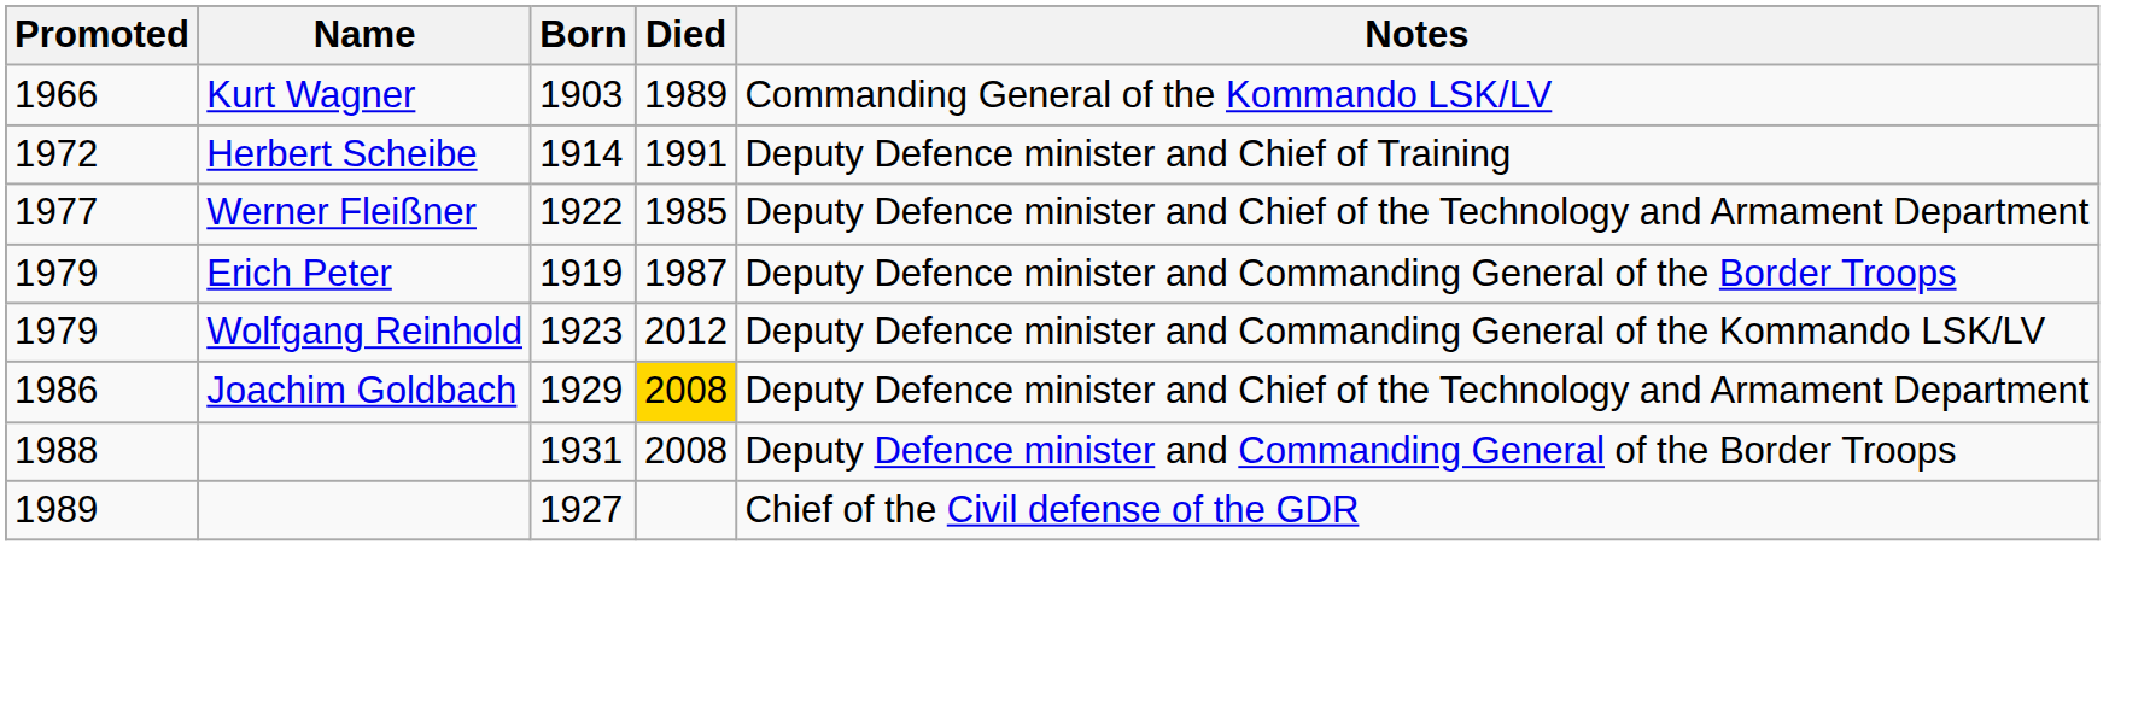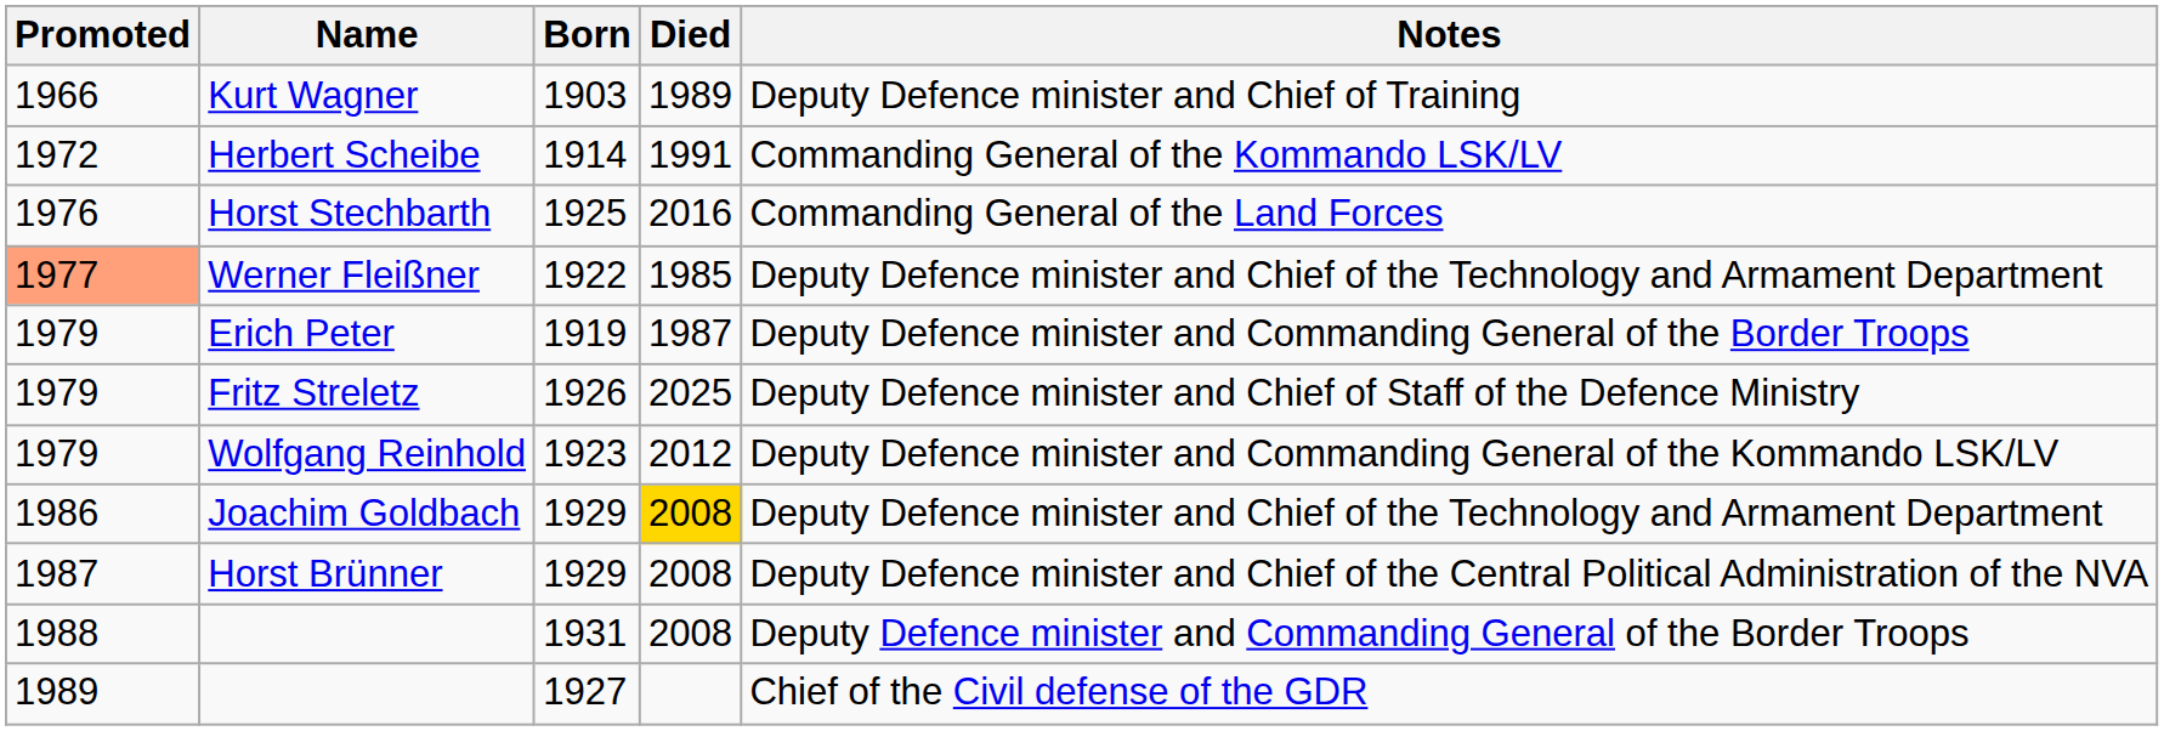Kurt Wagner | Notes: Commanding General of the Kommando LSK/LV -> Deputy Defence minister and Chief of Training
Herbert Scheibe | Notes: Deputy Defence minister and Chief of Training -> Commanding General of the Kommando LSK/LV
+ row: 1976 | Horst Stechbarth | 1925 | 2016 | Commanding General of the Land Forces
Werner Fleißner | Promoted: no background -> lightsalmon background
+ row: 1979 | Fritz Streletz | 1926 | 2025 | Deputy Defence minister and Chief of Staff of the Defence Ministry
+ row: 1987 | Horst Brünner | 1929 | 2008 | Deputy Defence minister and Chief of the Central Political Administration of the NVA
